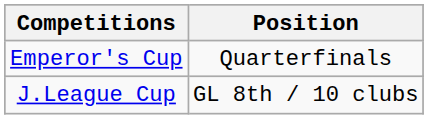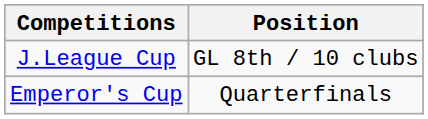rows swapped: Emperor's Cup <-> J.League Cup
